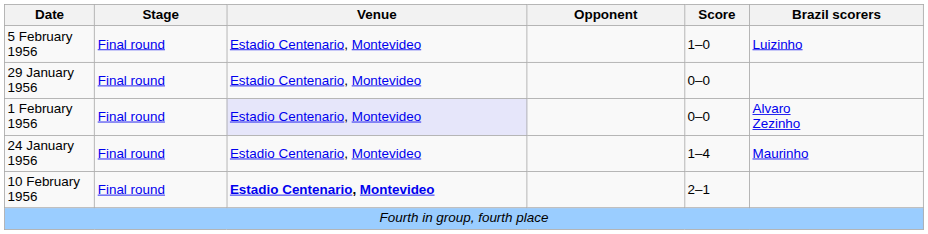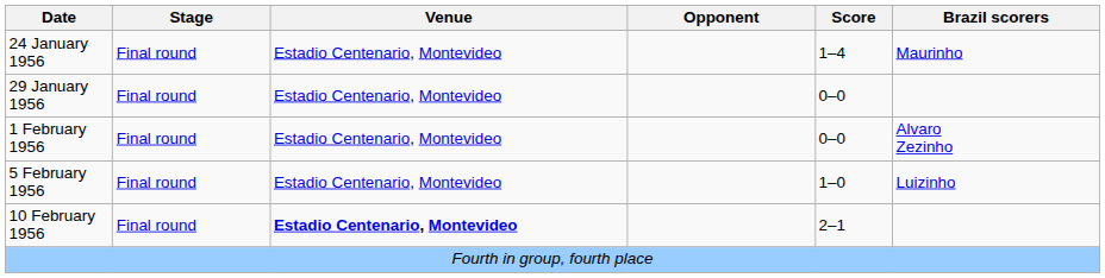rows swapped: 24 January 1956 <-> 5 February 1956
1 February 1956 | Venue: lavender background -> no background
